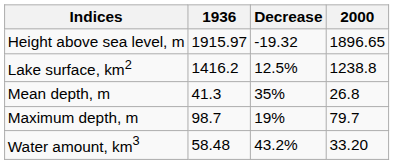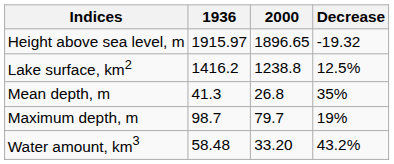columns swapped: 2000 <-> Decrease
